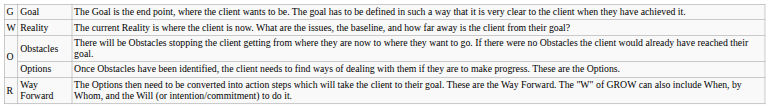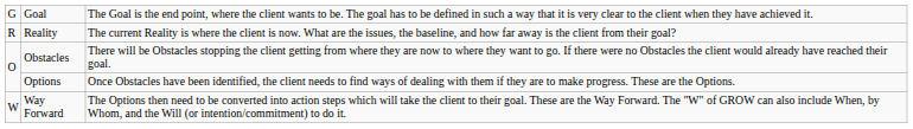Reality | column 1: W -> R
Way Forward | column 1: R -> W
